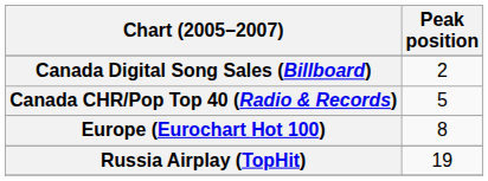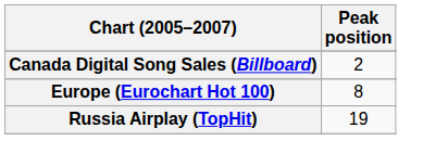- row: Canada CHR/Pop Top 40 (Radio & Records) | 5
